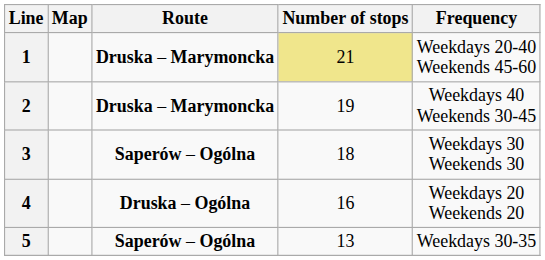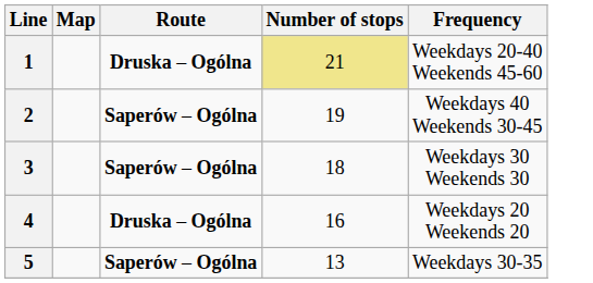1 | Route: Druska – Marymoncka -> Druska – Ogólna
2 | Route: Druska – Marymoncka -> Saperów – Ogólna
